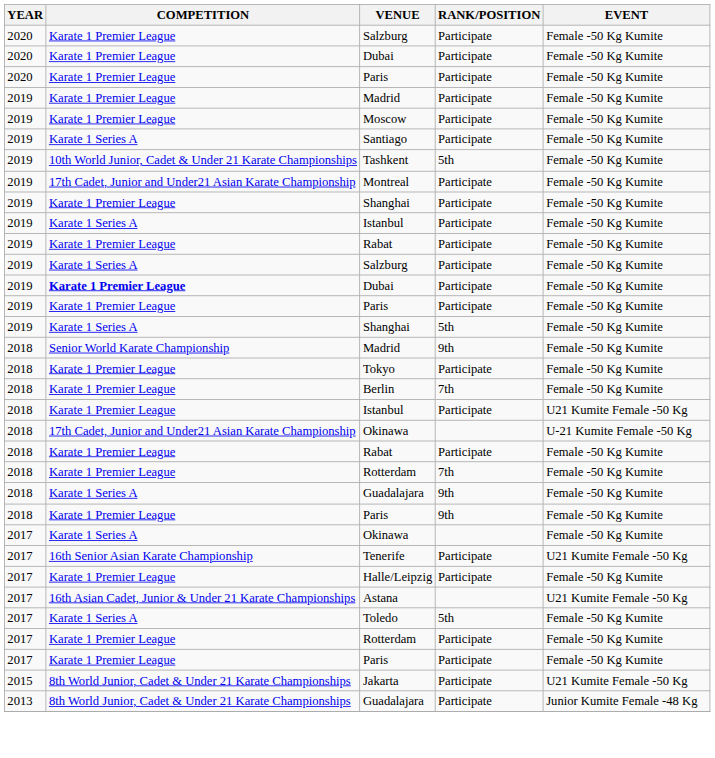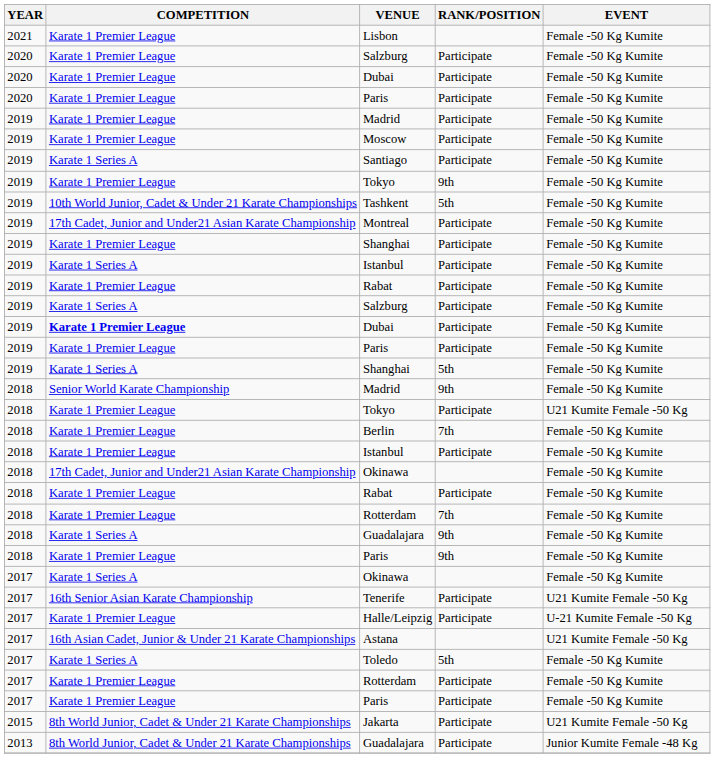+ row: 2021 | Karate 1 Premier League | Lisbon | Female -50 Kg Kumite
+ row: 2019 | Karate 1 Premier League | Tokyo | 9th | Female -50 Kg Kumite
2018 / Tokyo | EVENT: Female -50 Kg Kumite -> U21 Kumite Female -50 Kg
2018 / Istanbul | EVENT: U21 Kumite Female -50 Kg -> Female -50 Kg Kumite
2018 / Okinawa | EVENT: U-21 Kumite Female -50 Kg -> Female -50 Kg Kumite
Halle/Leipzig | EVENT: Female -50 Kg Kumite -> U-21 Kumite Female -50 Kg
